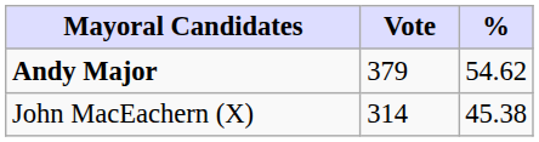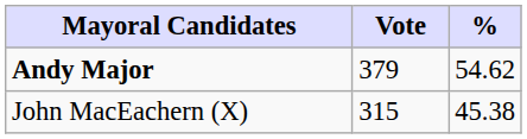John MacEachern (X) | Vote: 314 -> 315
